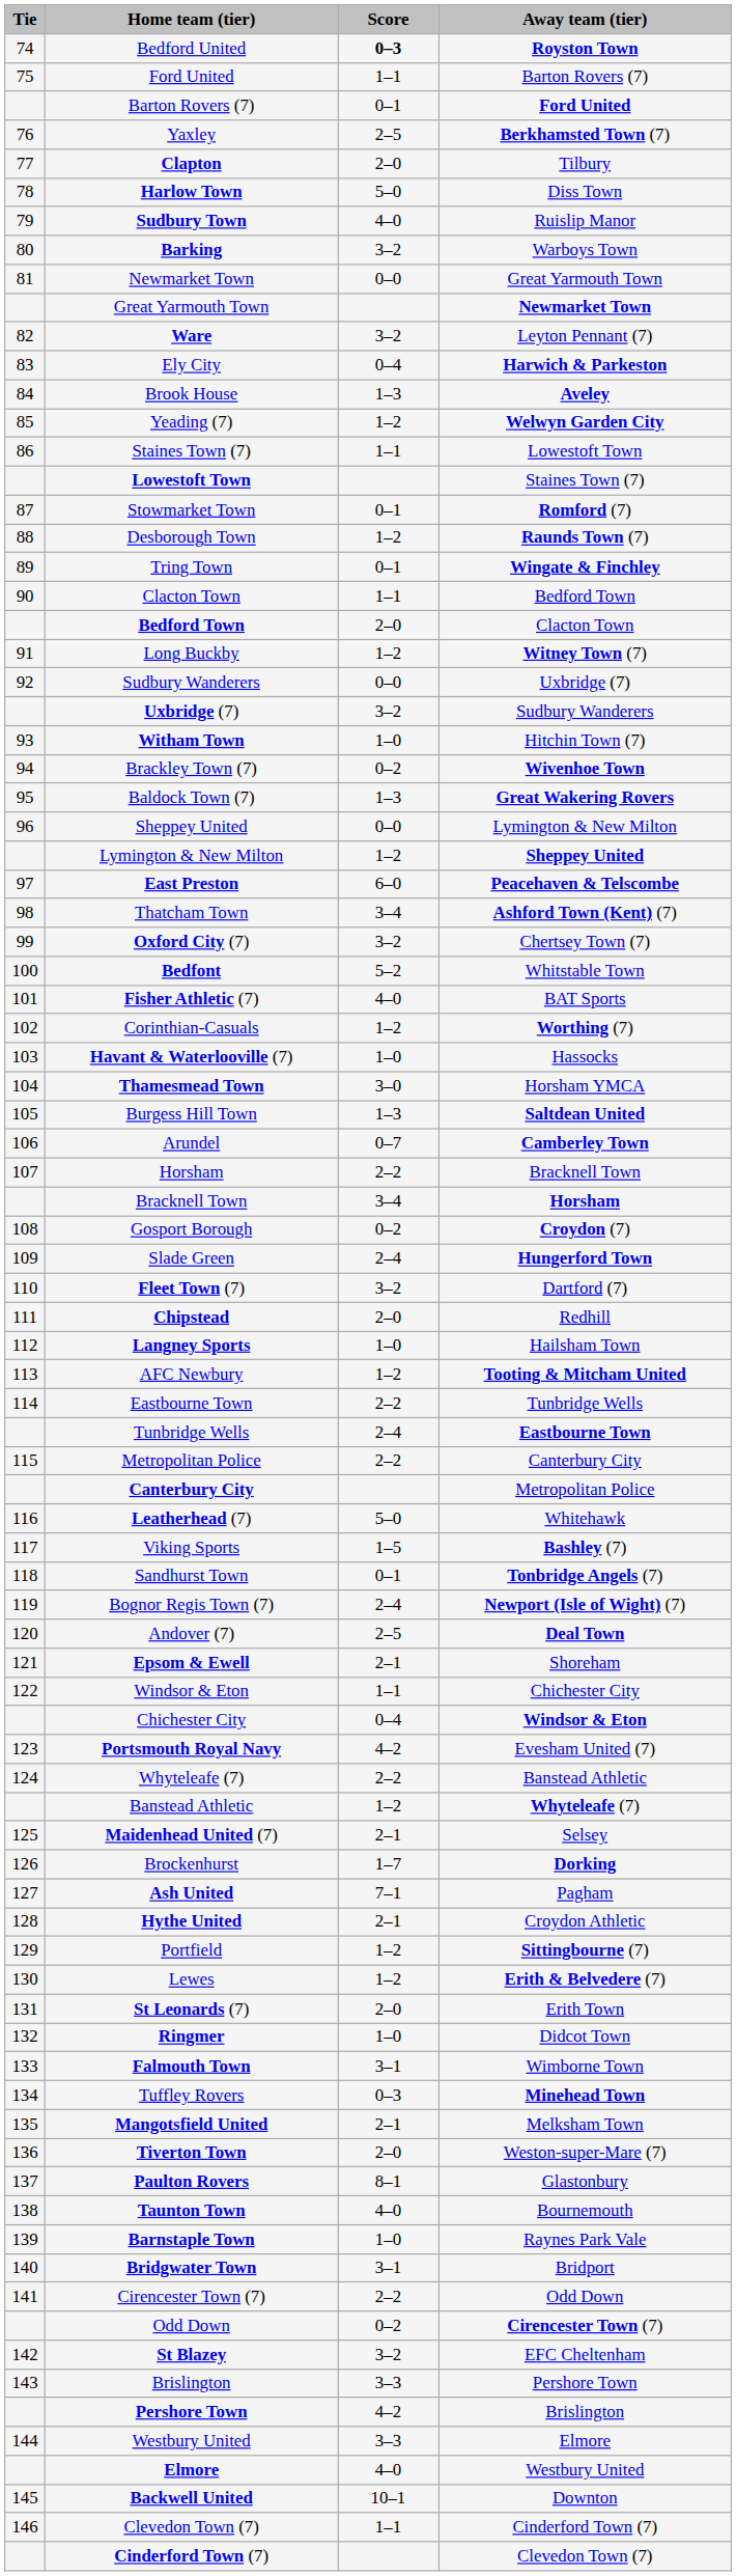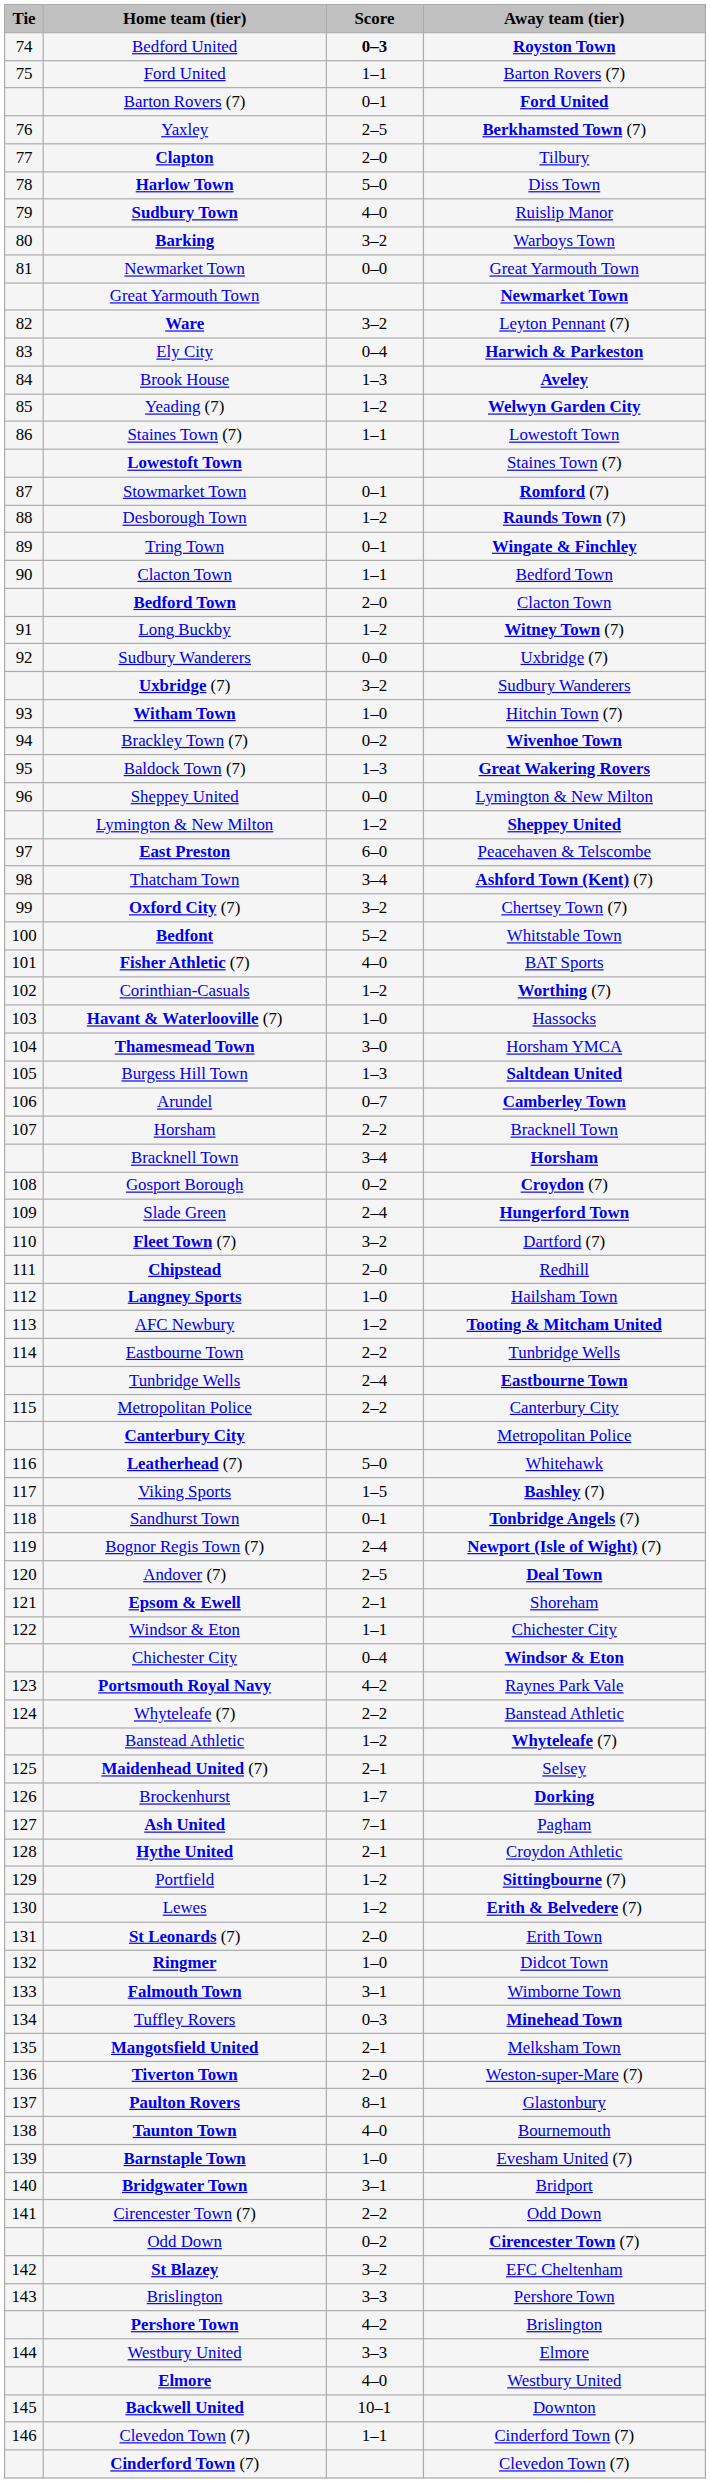East Preston | Away team (tier): bold -> normal
Portsmouth Royal Navy | Away team (tier): Evesham United (7) -> Raynes Park Vale
Barnstaple Town | Away team (tier): Raynes Park Vale -> Evesham United (7)
